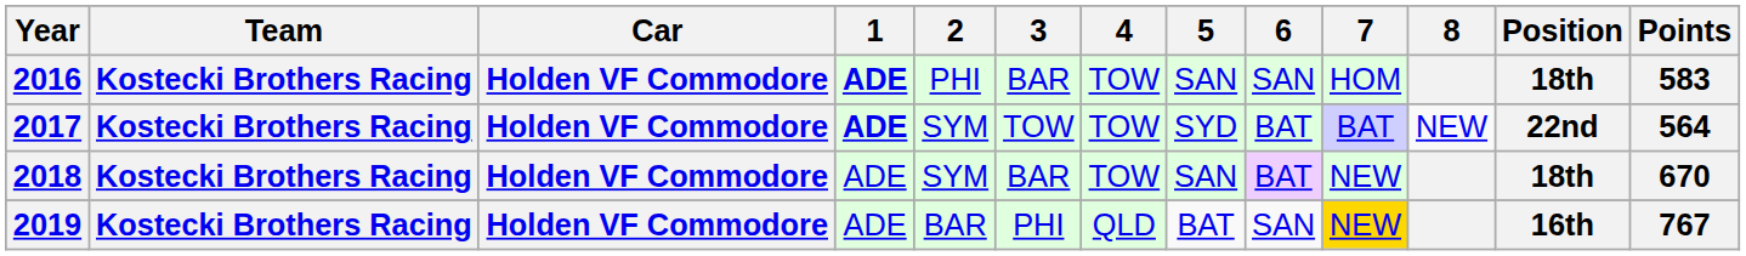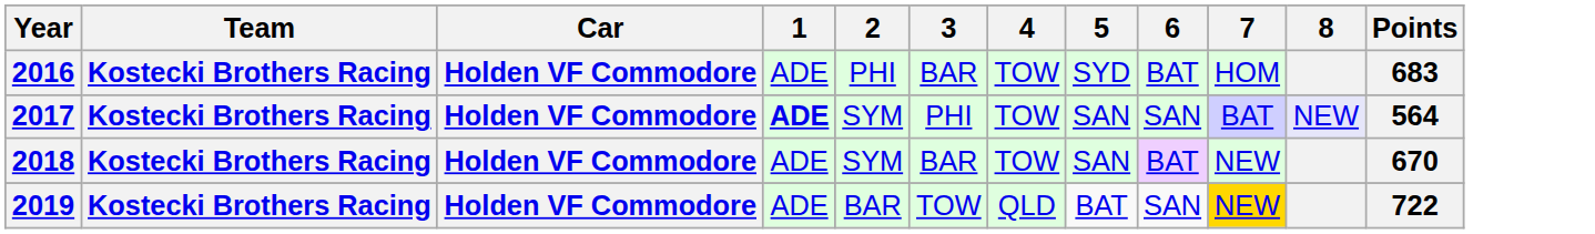- column: Position | 18th | 22nd | 18th | 16th
2016 | 1: bold -> normal
2016 | 5: SAN -> SYD
2016 | 6: SAN -> BAT
2016 | Points: 583 -> 683
2017 | 3: TOW -> PHI
2017 | 5: SYD -> SAN
2017 | 6: BAT -> SAN
2017 | 8: no background -> lavender background
2019 | 3: PHI -> TOW
2019 | Points: 767 -> 722
